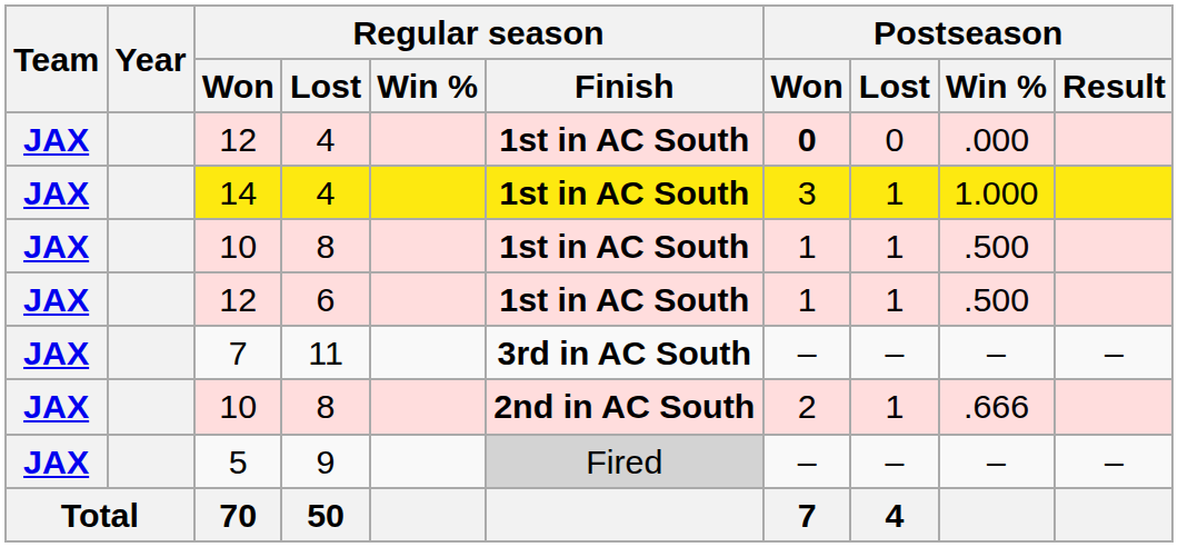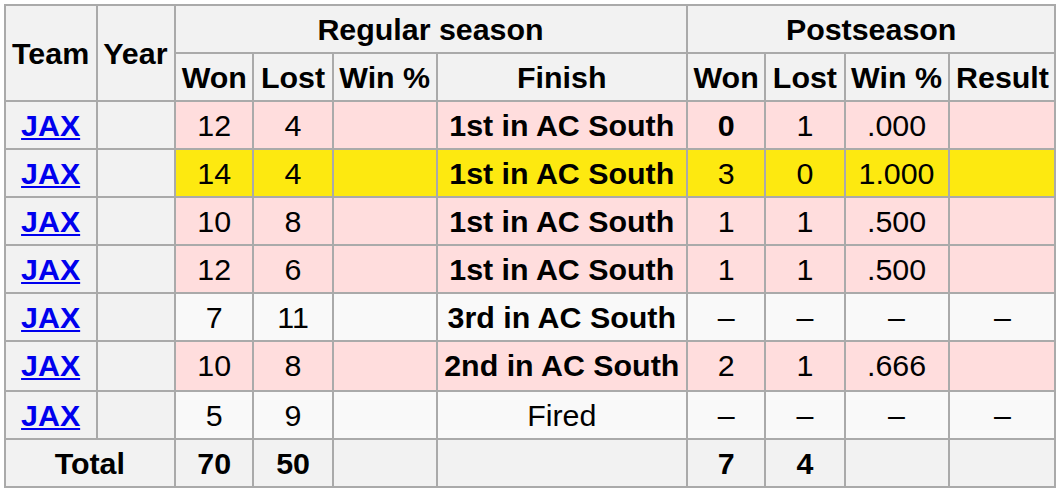12 / 4 | Postseason / Lost: 0 -> 1
14 | Postseason / Lost: 1 -> 0
5 | Regular season / Finish: lightgrey background -> no background
